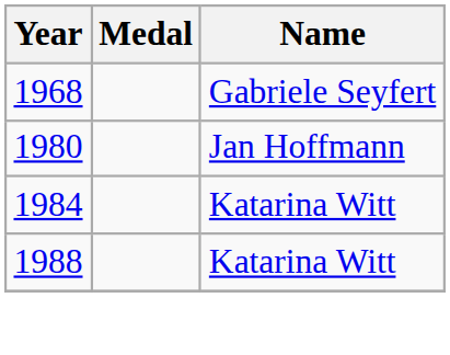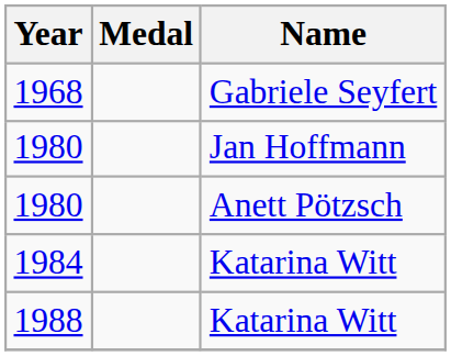+ row: 1980 | Anett Pötzsch
